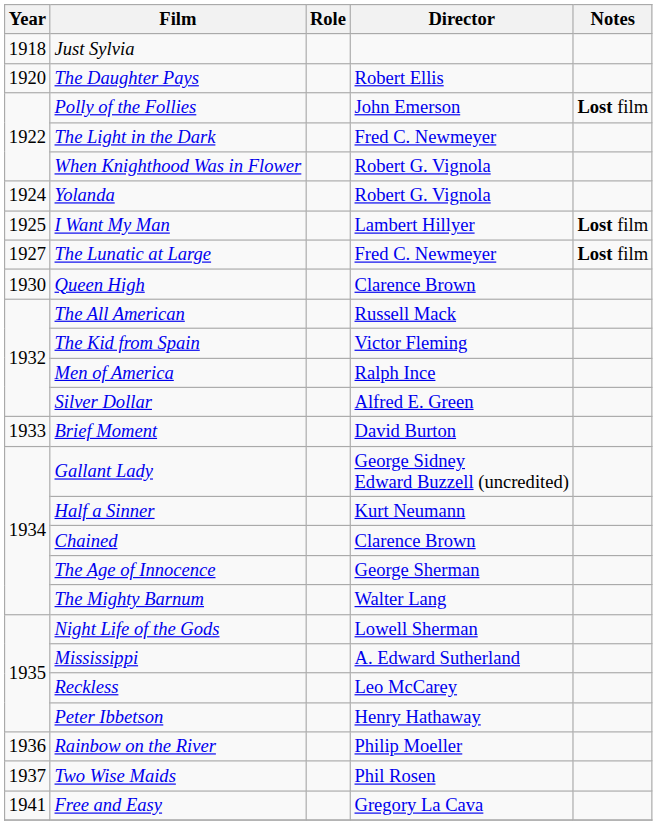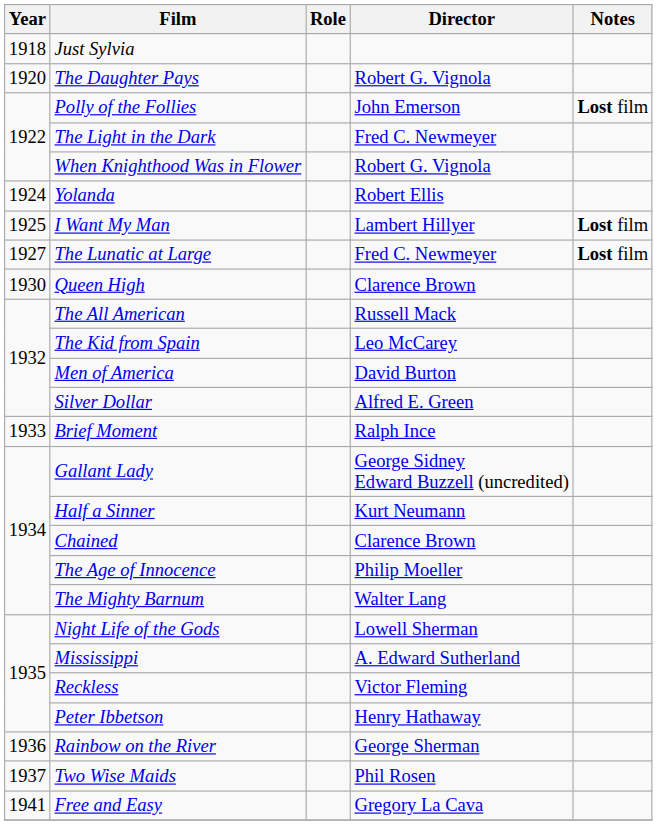The Daughter Pays | Director: Robert Ellis -> Robert G. Vignola
Yolanda | Director: Robert G. Vignola -> Robert Ellis
The Kid from Spain | Director: Victor Fleming -> Leo McCarey
Men of America | Director: Ralph Ince -> David Burton
Brief Moment | Director: David Burton -> Ralph Ince
The Age of Innocence | Director: George Sherman -> Philip Moeller
Reckless | Director: Leo McCarey -> Victor Fleming
Rainbow on the River | Director: Philip Moeller -> George Sherman
